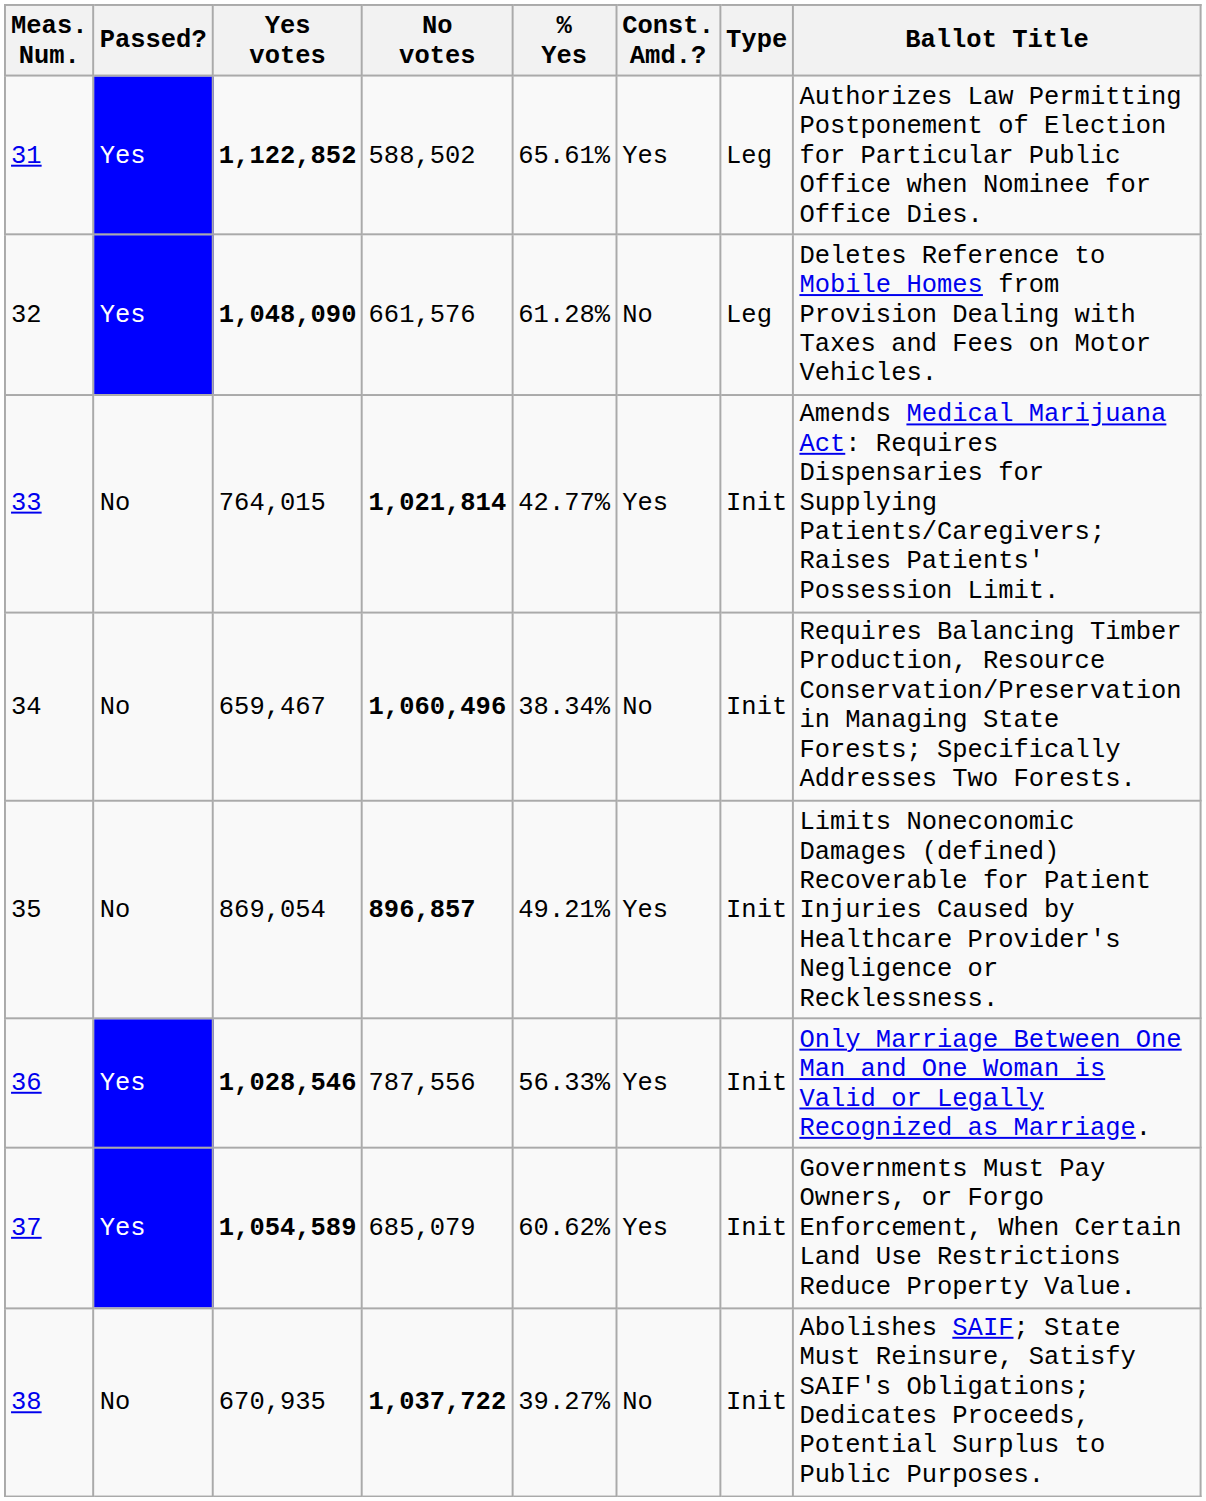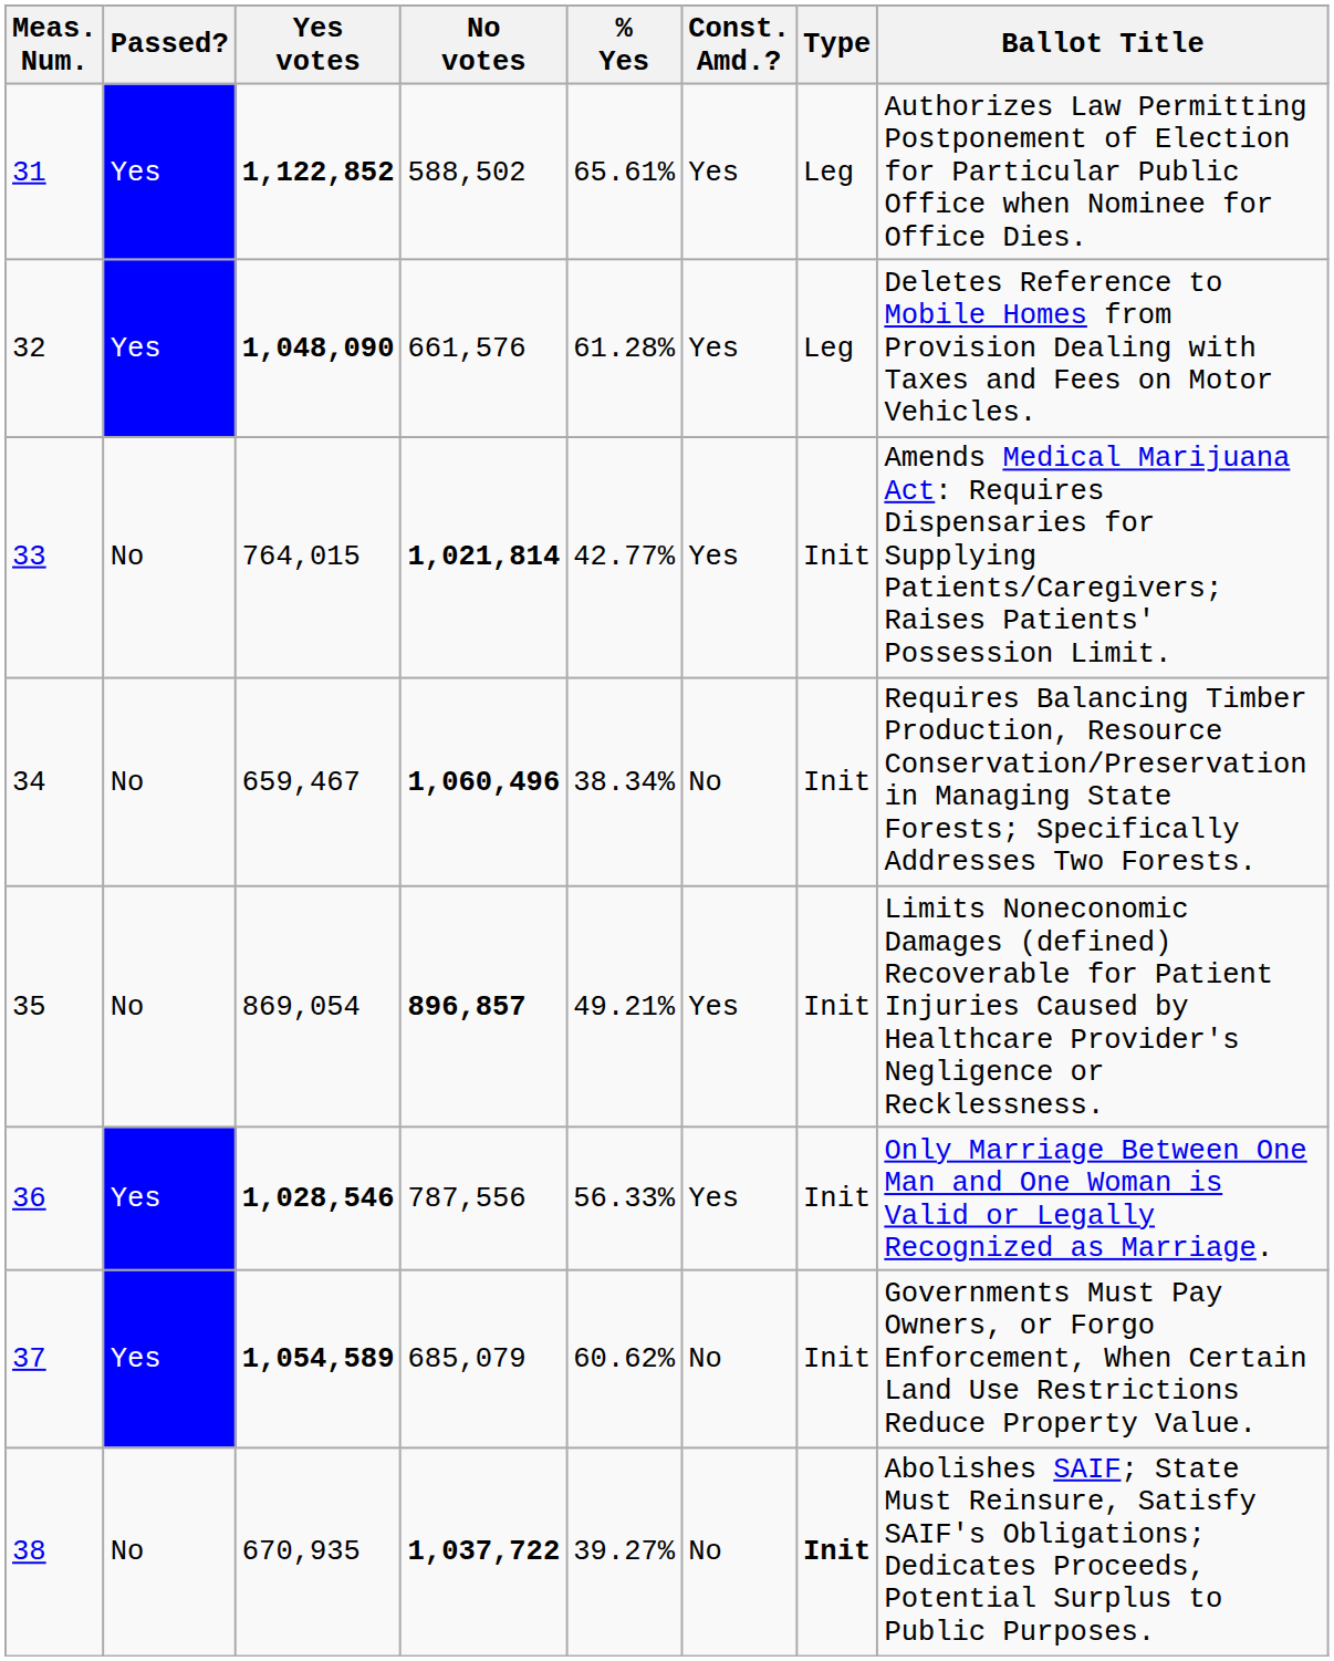32 | Const. Amd.?: No -> Yes
37 | Const. Amd.?: Yes -> No
38 | Type: normal -> bold
